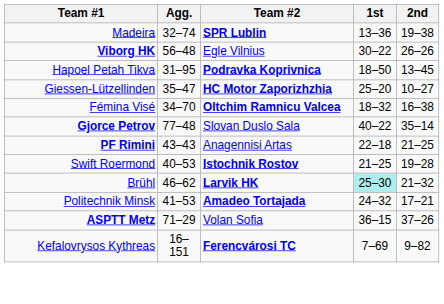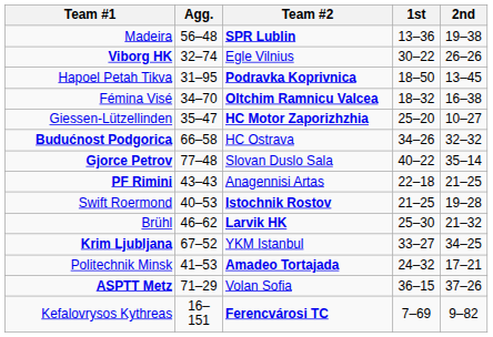Madeira | Agg.: 32–74 -> 56–48
Viborg HK | Agg.: 56–48 -> 32–74
rows swapped: Giessen-Lützellinden <-> Fémina Visé
+ row: Budućnost Podgorica | 66–58 | HC Ostrava | 34–26 | 32–32
Brühl | 1st: paleturquoise background -> no background
+ row: Krim Ljubljana | 67–52 | YKM Istanbul | 33–27 | 34–25
